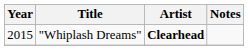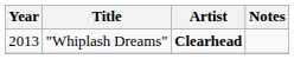"Whiplash Dreams" | Year: 2015 -> 2013
